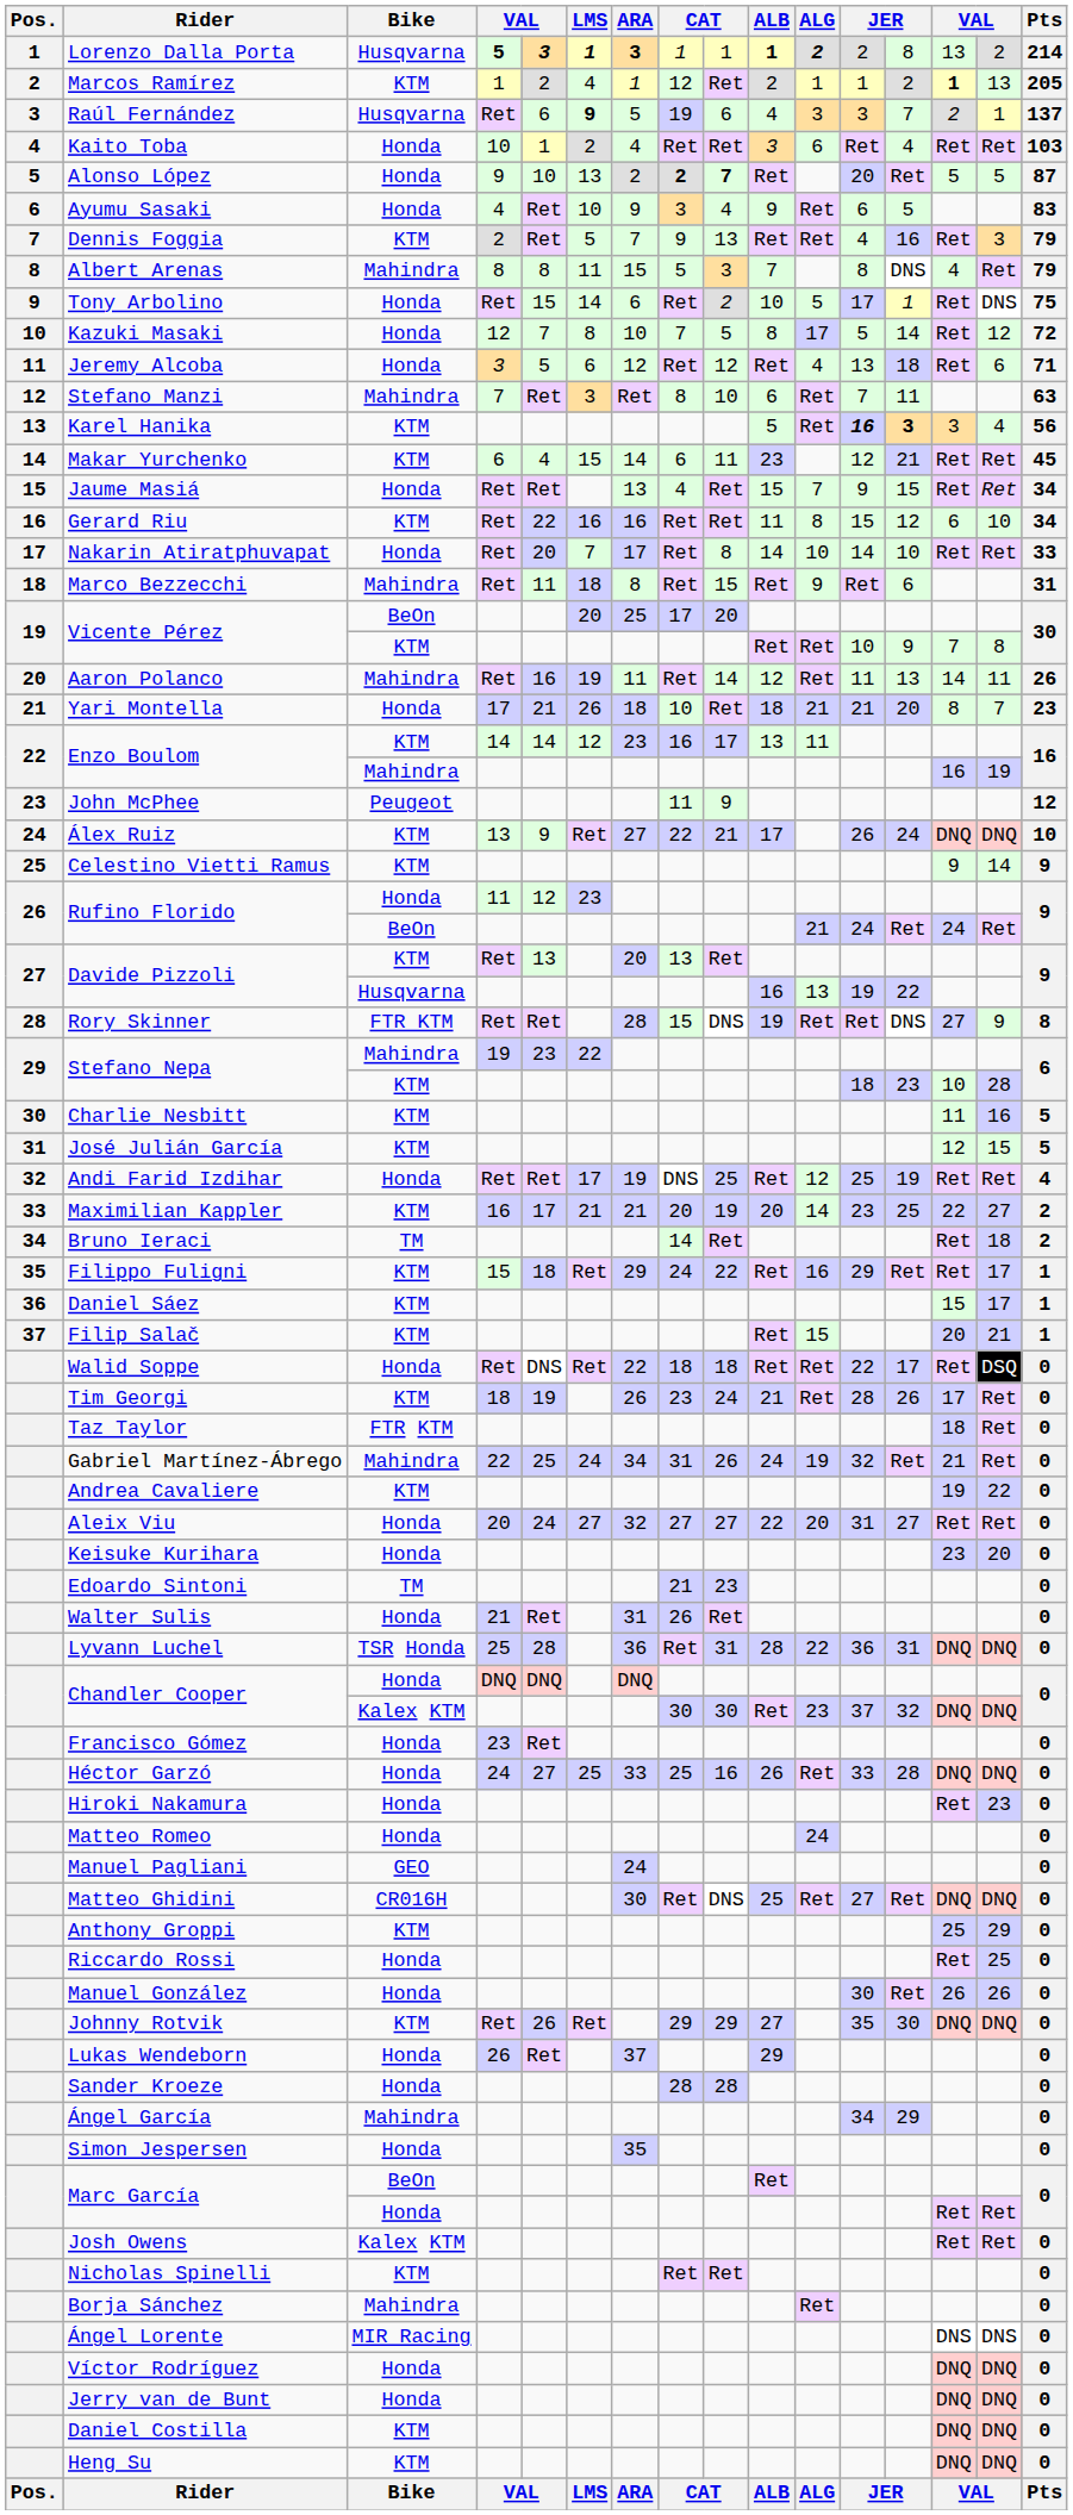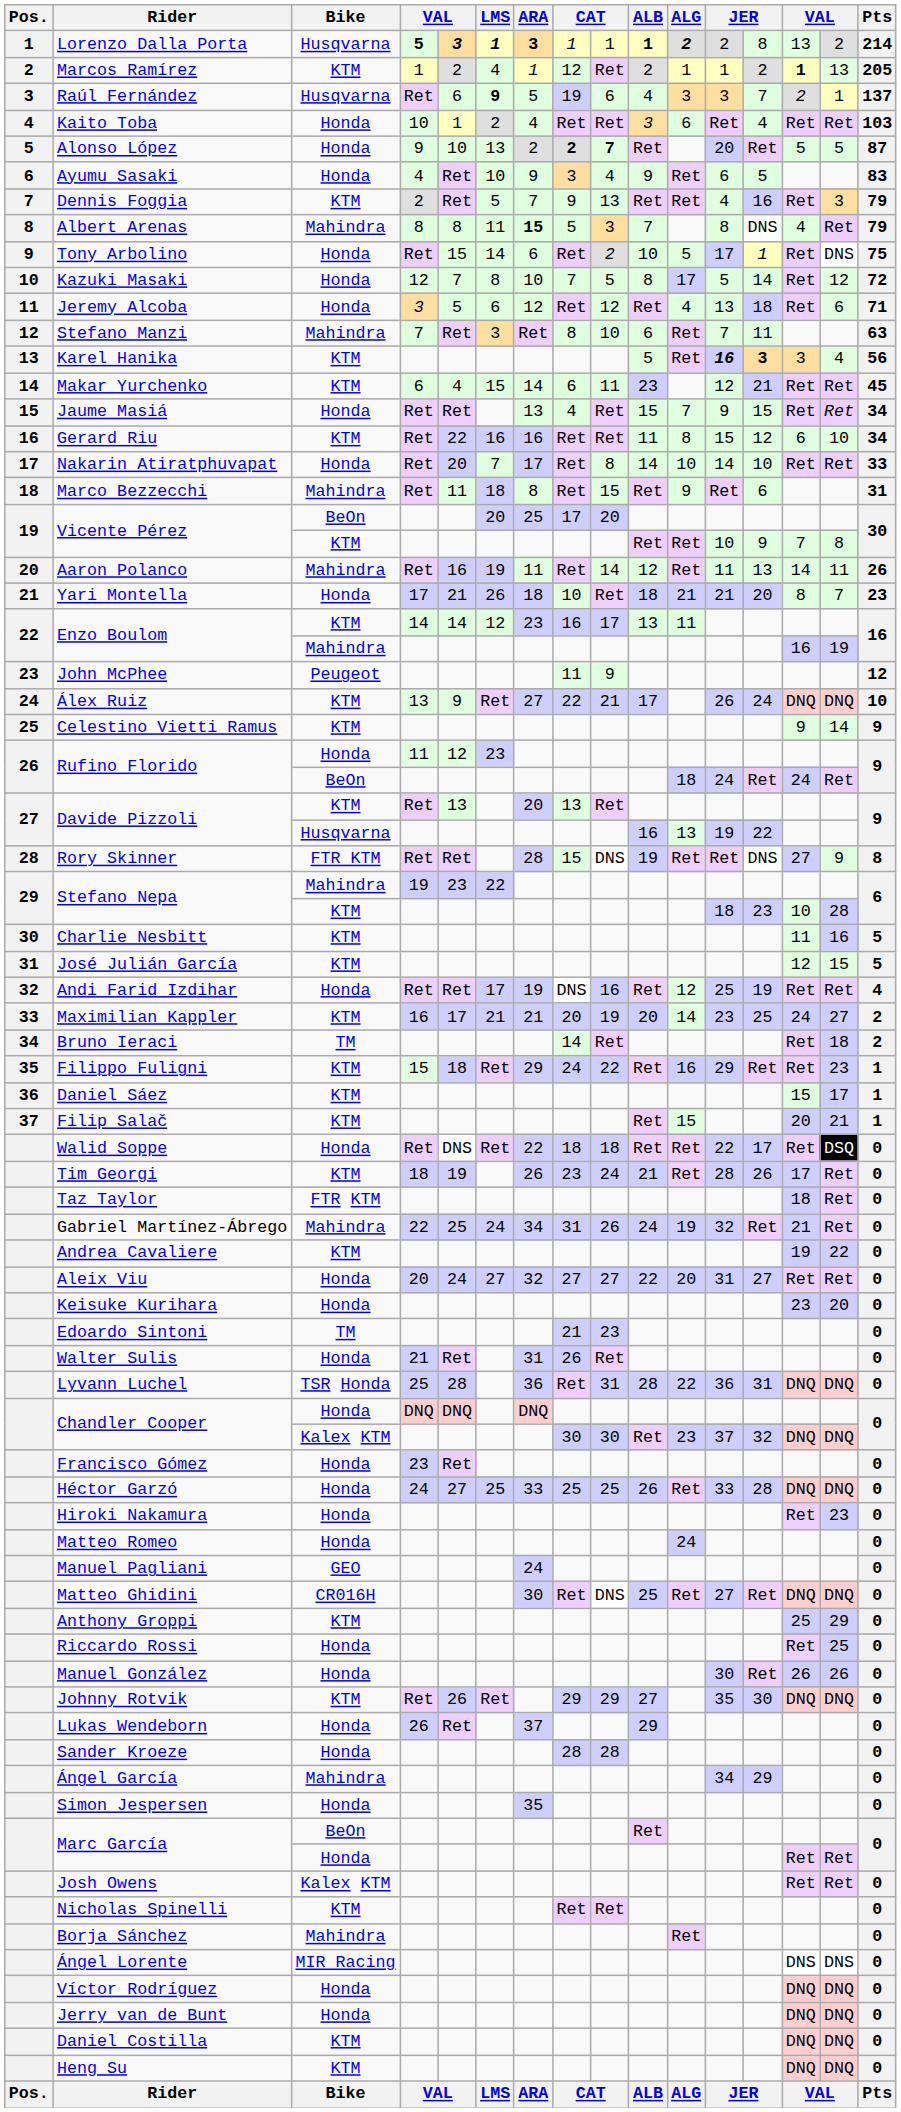Albert Arenas | ARA: normal -> bold
Rufino Florido / BeOn | ALG: 21 -> 18
Andi Farid Izdihar | column 9: 25 -> 16
Maximilian Kappler | column 14: 22 -> 24
Filippo Fuligni | column 15: 17 -> 23
Héctor Garzó | column 9: 16 -> 25
